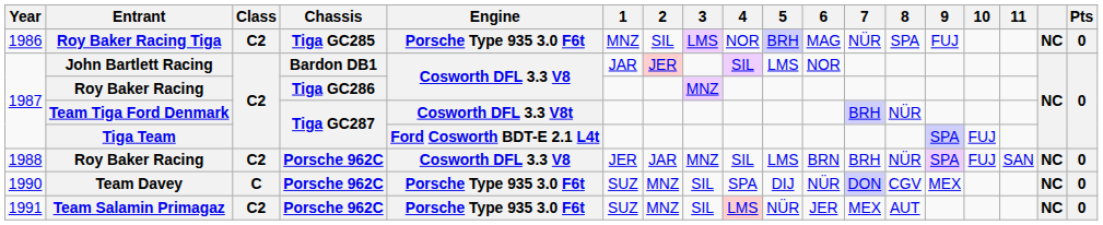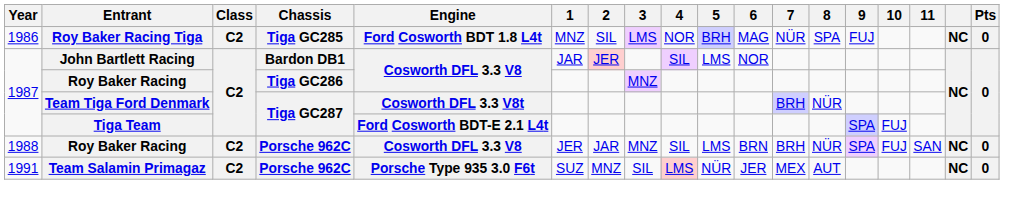Roy Baker Racing Tiga | Engine: Porsche Type 935 3.0 F6t -> Ford Cosworth BDT 1.8 L4t
- row: 1990 | Team Davey | C | Porsche 962C | Porsche Type 935 3.0 F6t | SUZ | MNZ | SIL | SPA | DIJ | NÜR | DON | CGV | MEX | NC | 0
